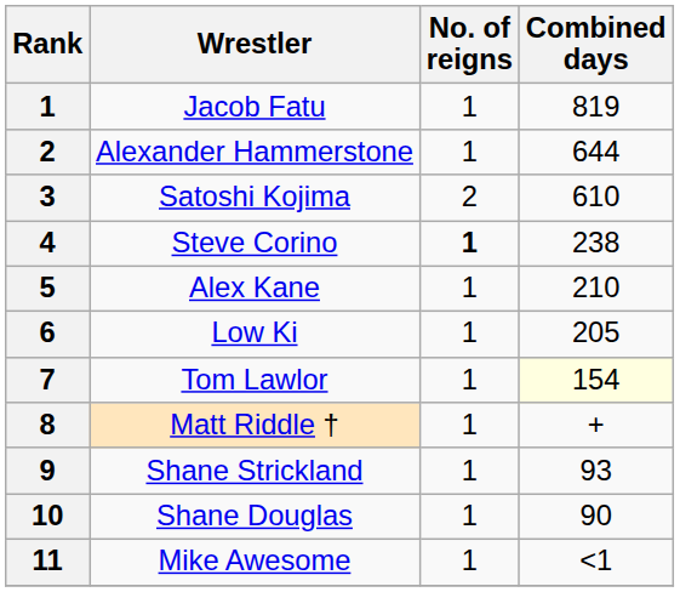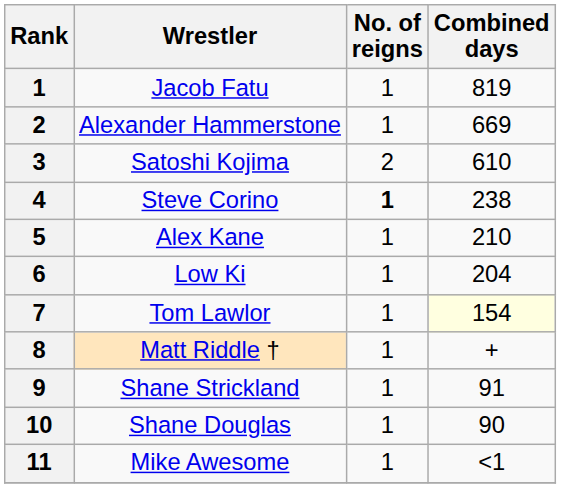Alexander Hammerstone | Combined days: 644 -> 669
Low Ki | Combined days: 205 -> 204
Shane Strickland | Combined days: 93 -> 91
